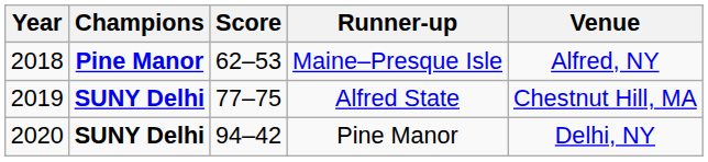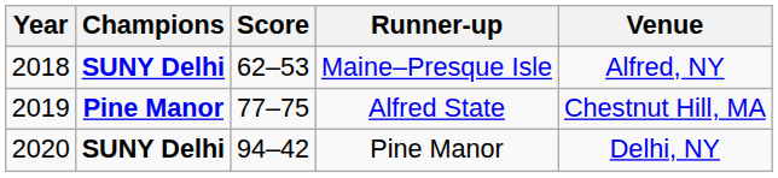Maine–Presque Isle | Champions: Pine Manor -> SUNY Delhi
Alfred State | Champions: SUNY Delhi -> Pine Manor
